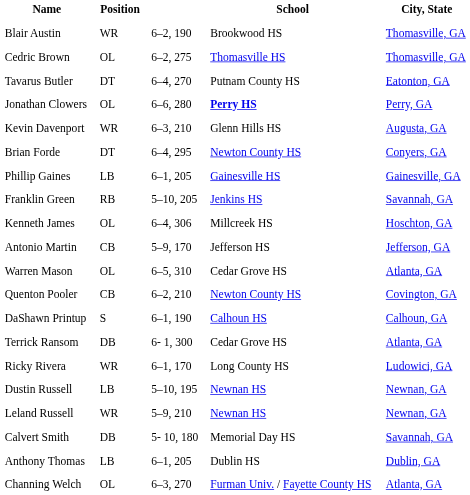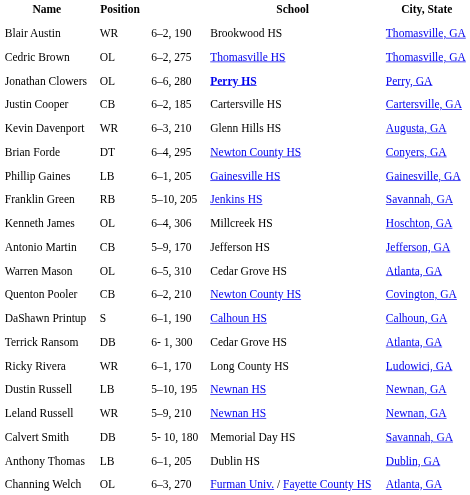- row: Tavarus Butler | DT | 6–4, 270 | Putnam County HS | Eatonton, GA
+ row: Justin Cooper | CB | 6–2, 185 | Cartersville HS | Cartersville, GA
